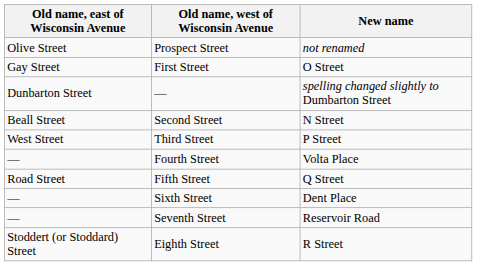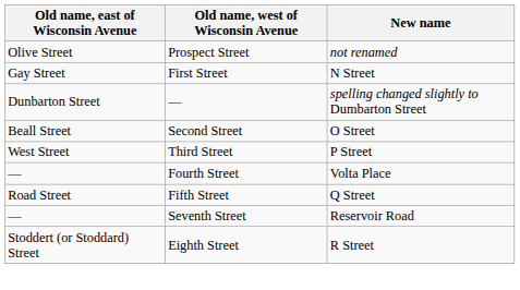First Street | New name: O Street -> N Street
Second Street | New name: N Street -> O Street
- row: — | Sixth Street | Dent Place
